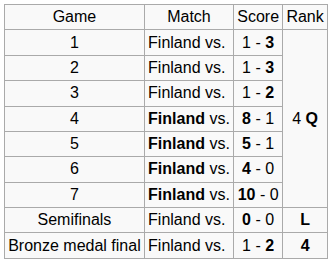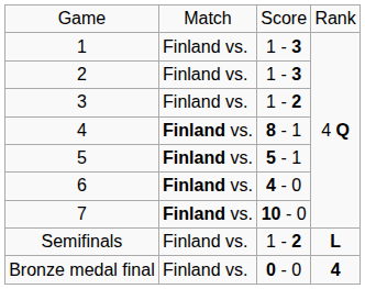Semifinals | column 3: 0 - 0 -> 1 - 2
Bronze medal final | column 3: 1 - 2 -> 0 - 0
